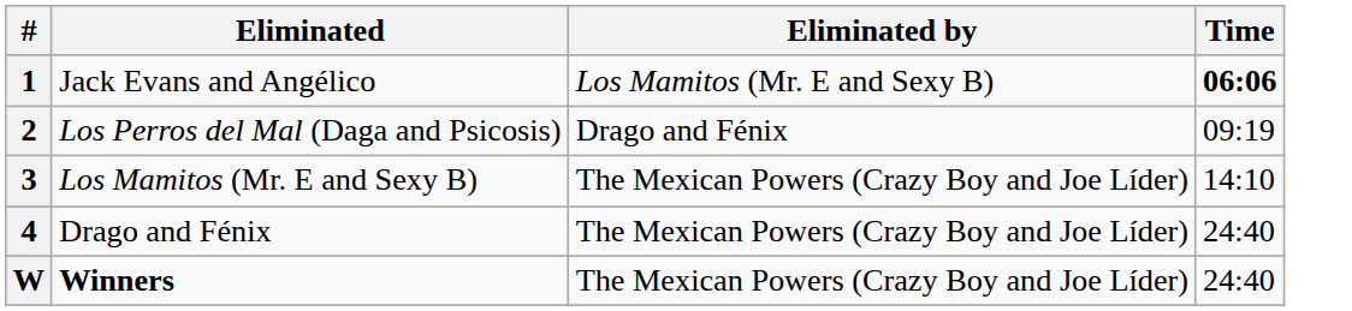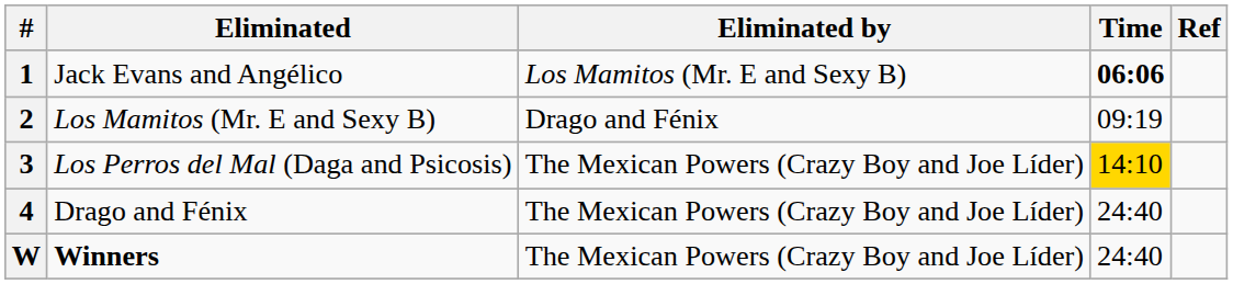+ column: Ref
2 | Eliminated: Los Perros del Mal (Daga and Psicosis) -> Los Mamitos (Mr. E and Sexy B)
3 | Eliminated: Los Mamitos (Mr. E and Sexy B) -> Los Perros del Mal (Daga and Psicosis)
3 | Time: no background -> gold background
